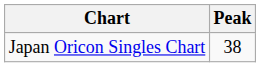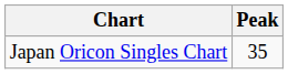Japan Oricon Singles Chart | Peak: 38 -> 35
